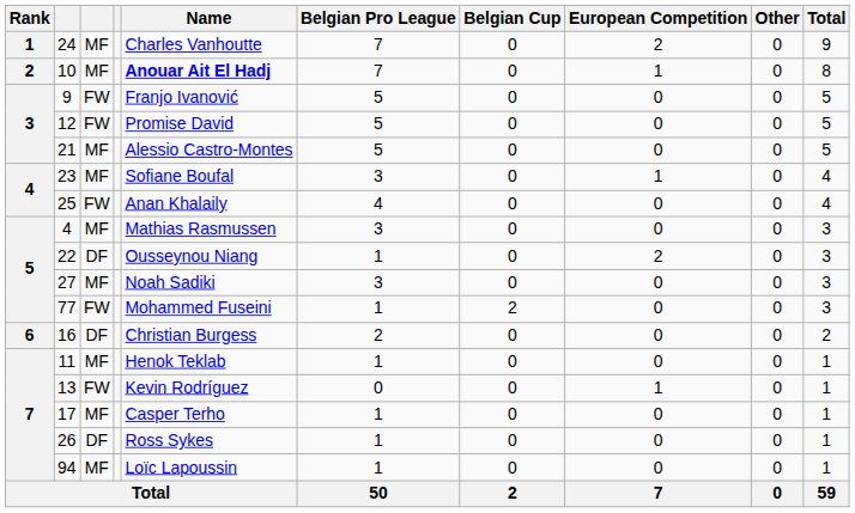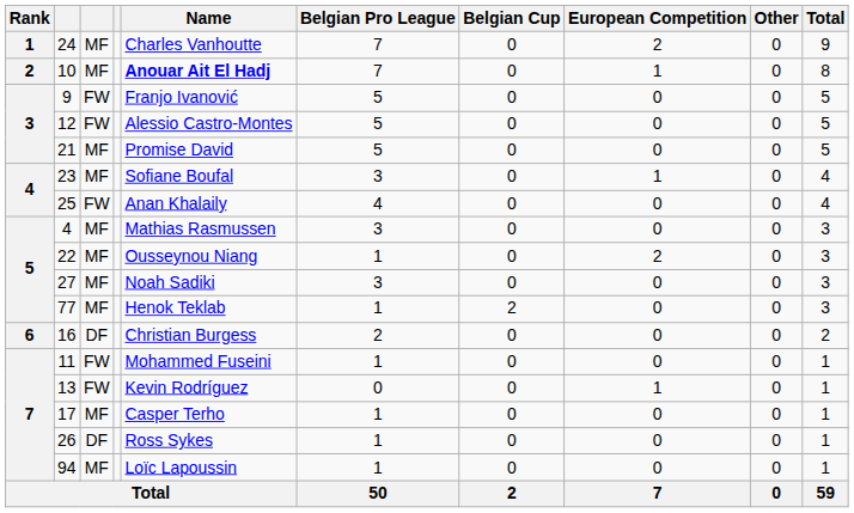12 | Name: Promise David -> Alessio Castro-Montes
21 | Name: Alessio Castro-Montes -> Promise David
22 | column 3: DF -> MF
77 | column 3: FW -> MF
77 | Name: Mohammed Fuseini -> Henok Teklab
11 | column 3: MF -> FW
11 | Name: Henok Teklab -> Mohammed Fuseini
